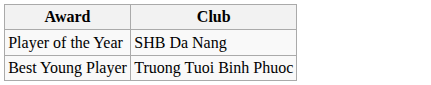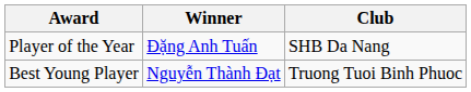+ column: Winner | Đặng Anh Tuấn | Nguyễn Thành Đạt
